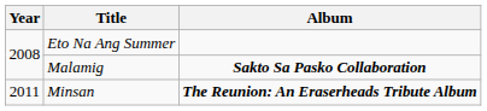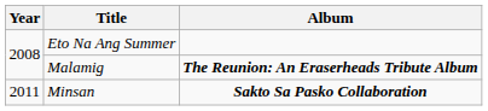Malamig | Album: Sakto Sa Pasko Collaboration -> The Reunion: An Eraserheads Tribute Album
Minsan | Album: The Reunion: An Eraserheads Tribute Album -> Sakto Sa Pasko Collaboration
